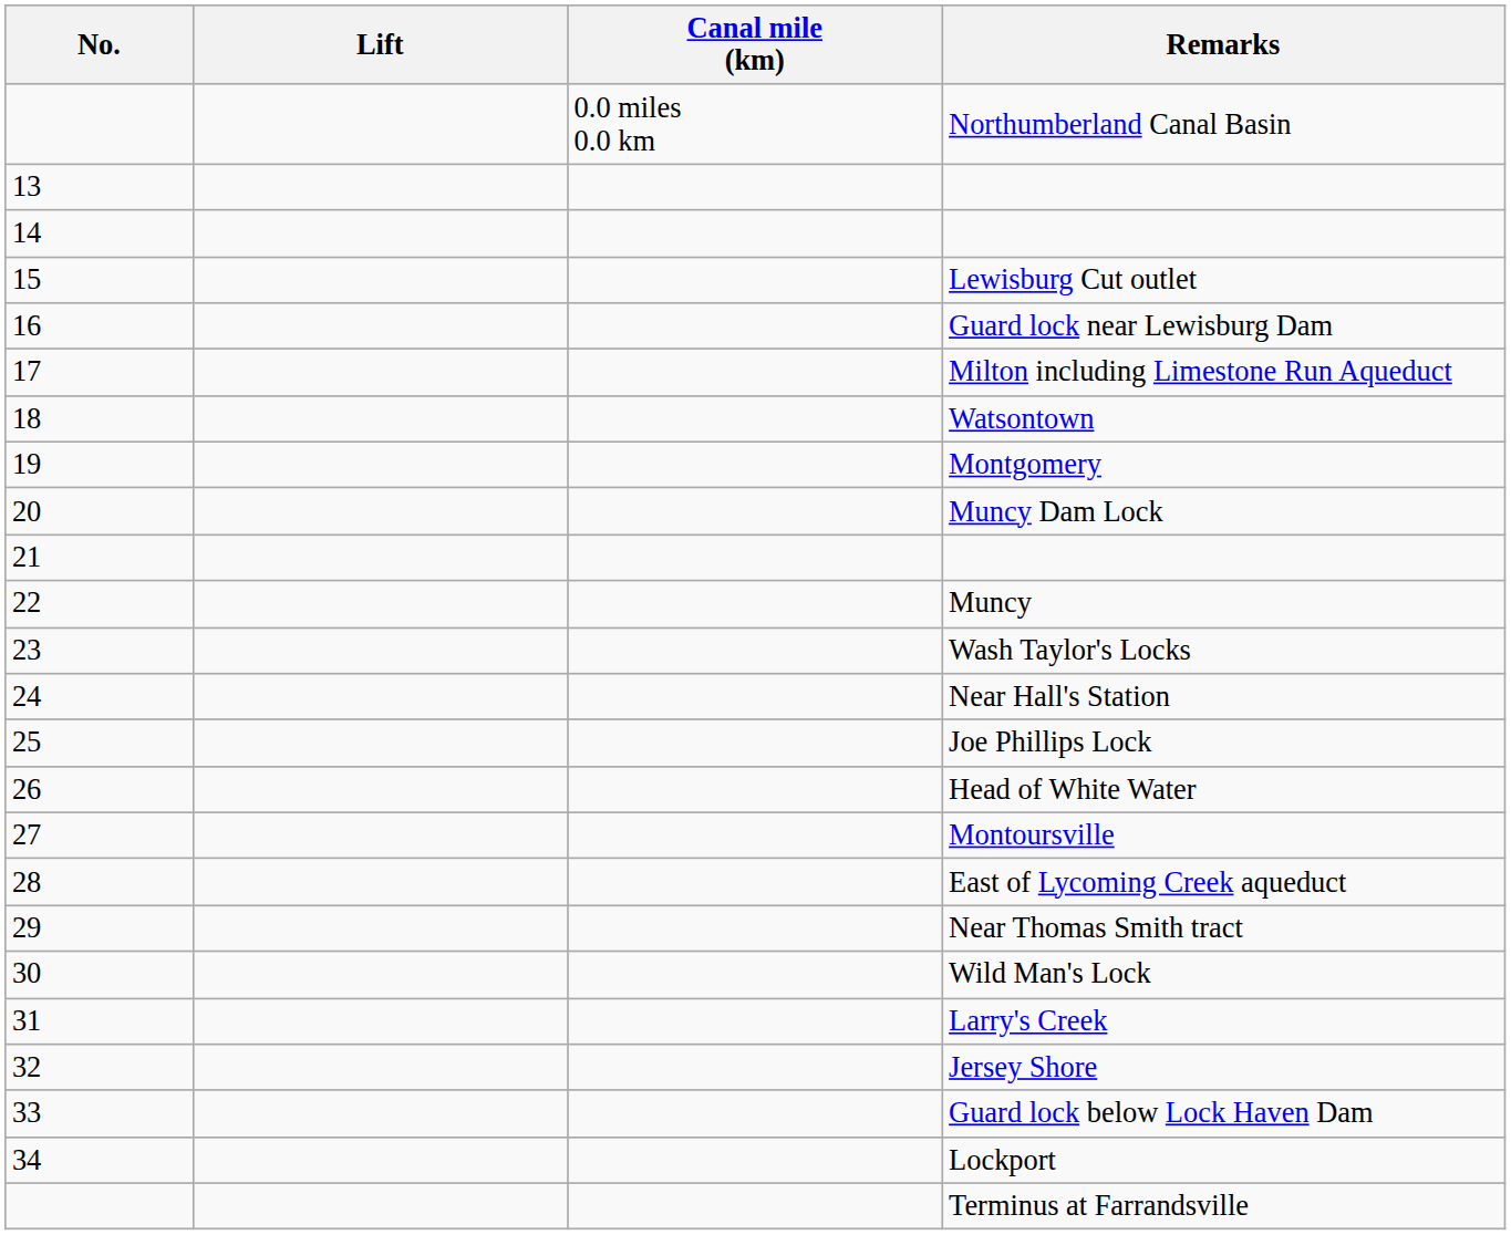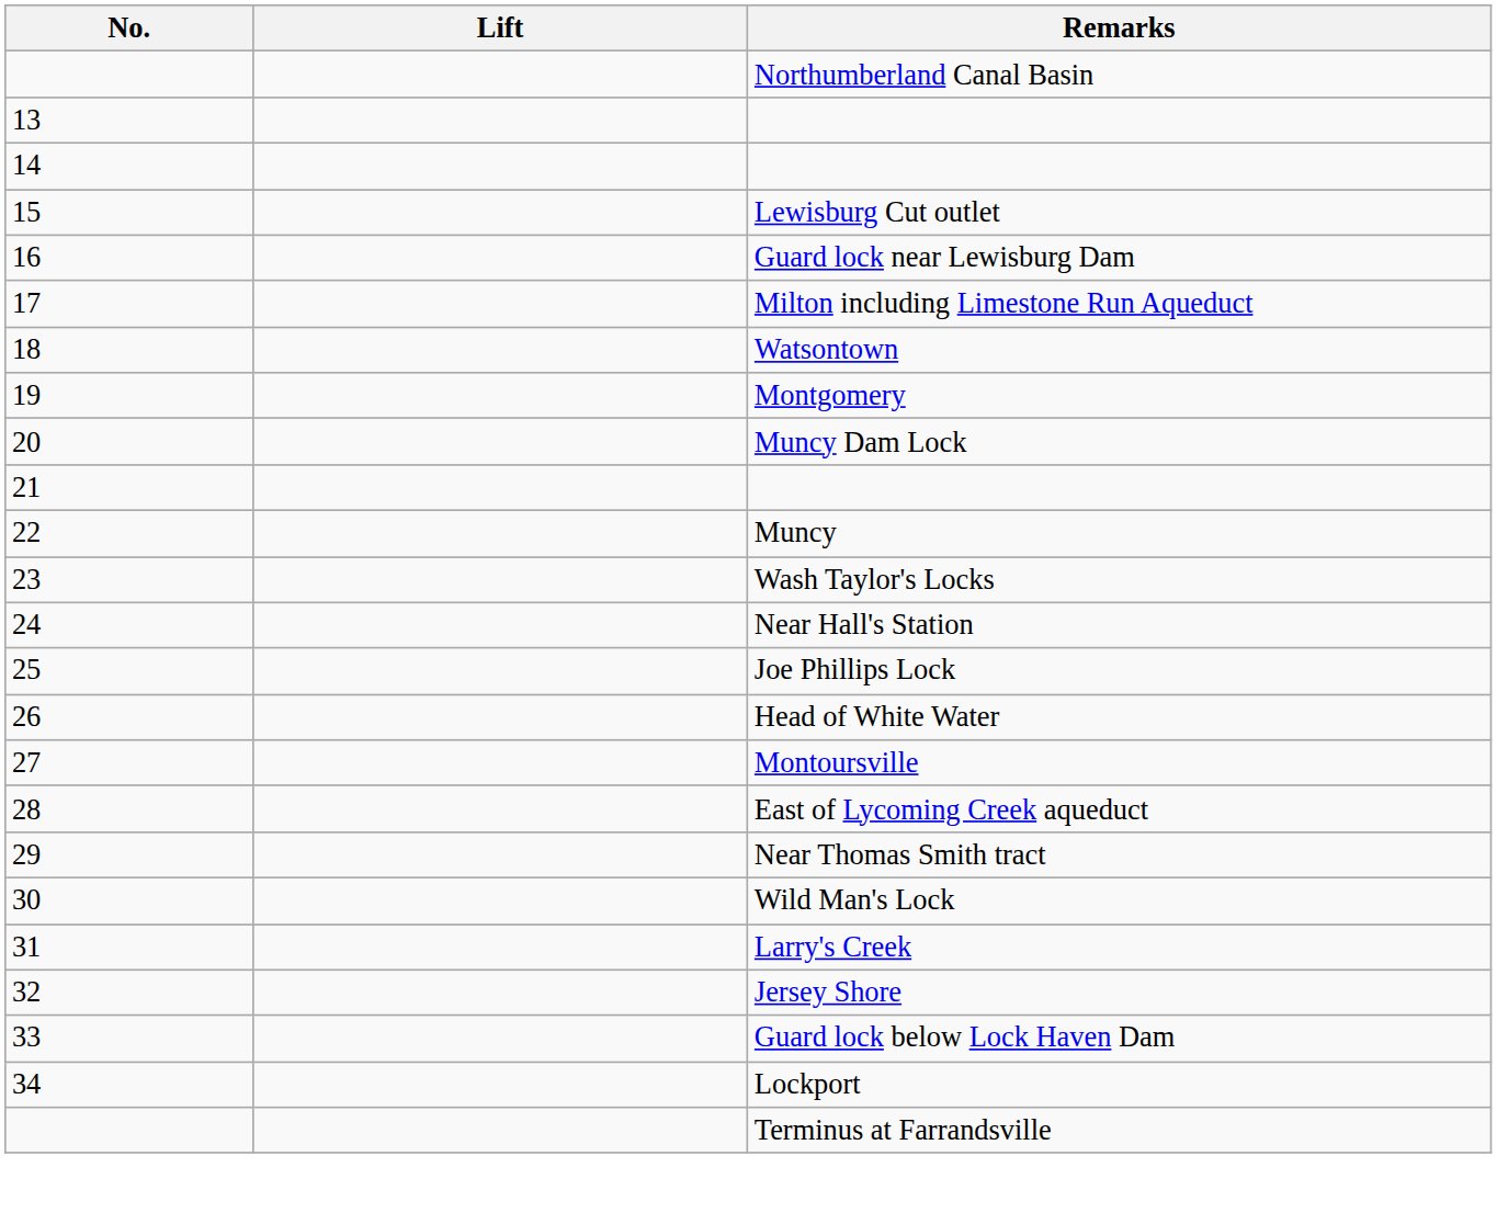- column: Canal mile (km) | 0.0 miles 0.0 km
